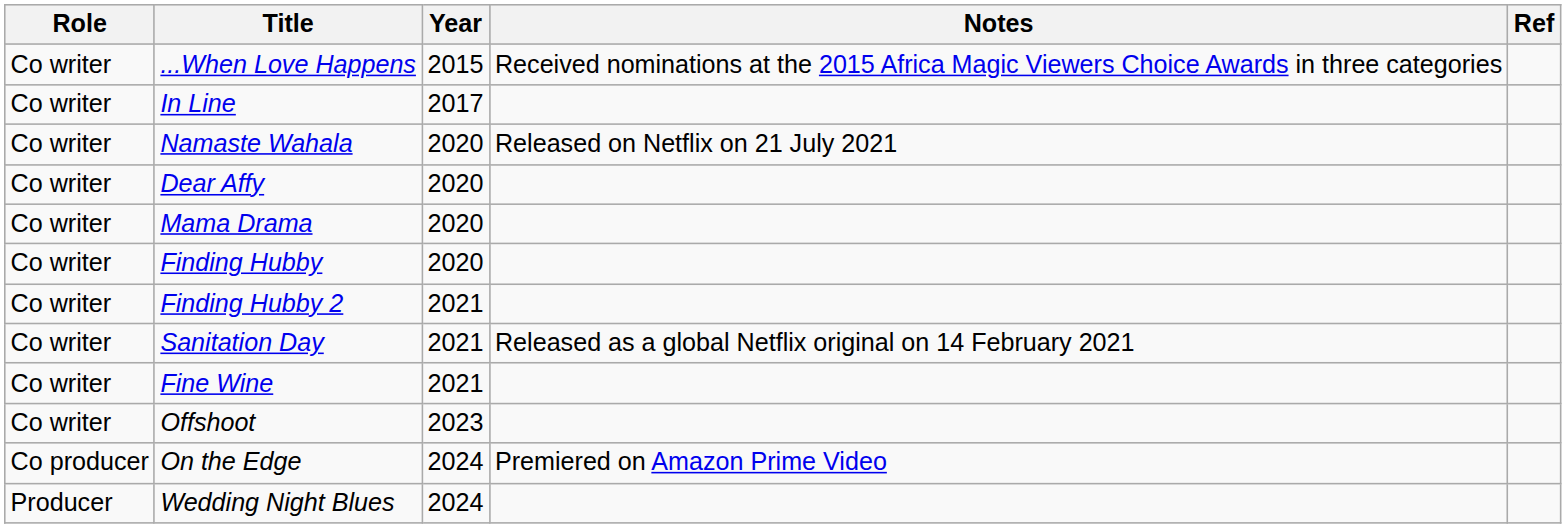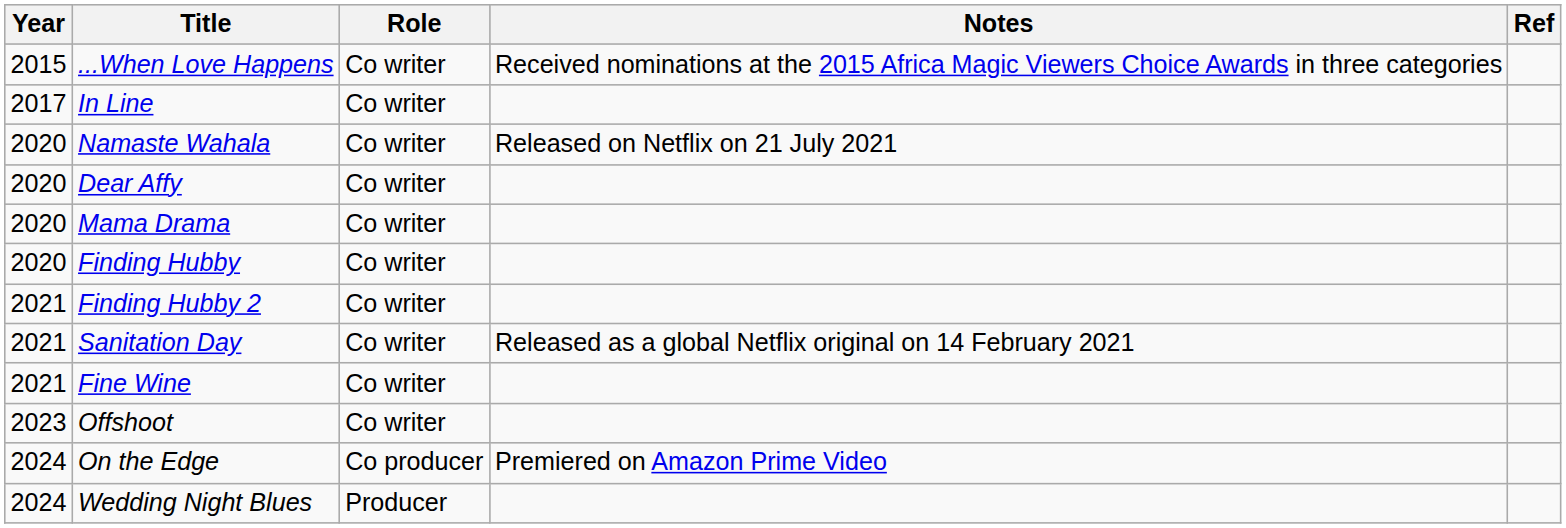columns swapped: Year <-> Role
